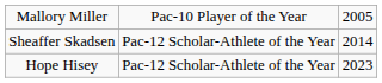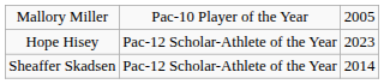rows swapped: Sheaffer Skadsen <-> Hope Hisey
